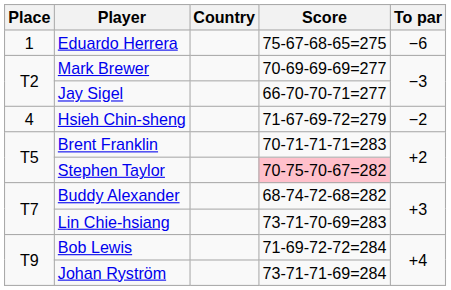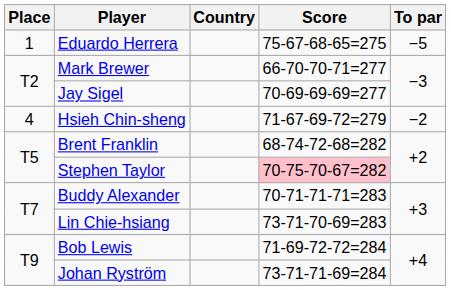Eduardo Herrera | To par: −6 -> −5
Mark Brewer | Score: 70-69-69-69=277 -> 66-70-70-71=277
Jay Sigel | Score: 66-70-70-71=277 -> 70-69-69-69=277
Brent Franklin | Score: 70-71-71-71=283 -> 68-74-72-68=282
Buddy Alexander | Score: 68-74-72-68=282 -> 70-71-71-71=283
